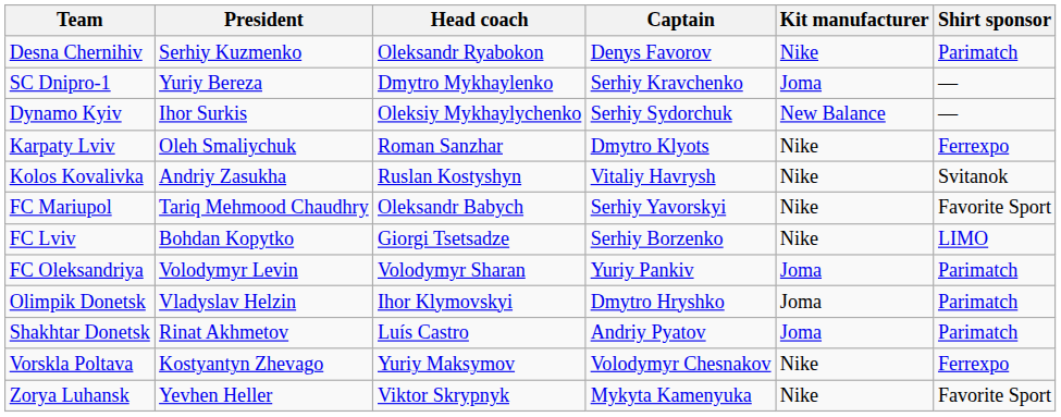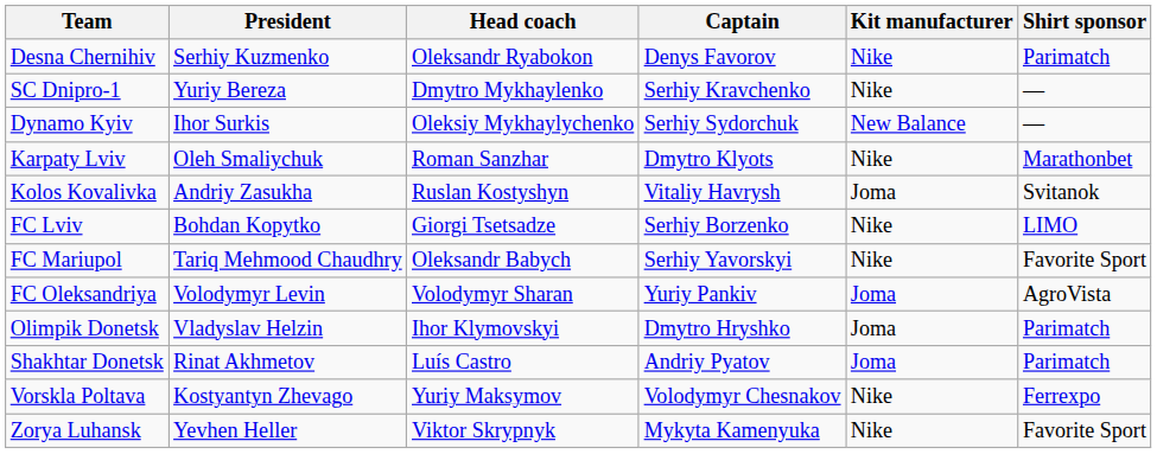SC Dnipro-1 | Kit manufacturer: Joma -> Nike
Karpaty Lviv | Shirt sponsor: Ferrexpo -> Marathonbet
Kolos Kovalivka | Kit manufacturer: Nike -> Joma
rows swapped: FC Lviv <-> FC Mariupol
FC Oleksandriya | Shirt sponsor: Parimatch -> AgroVista
